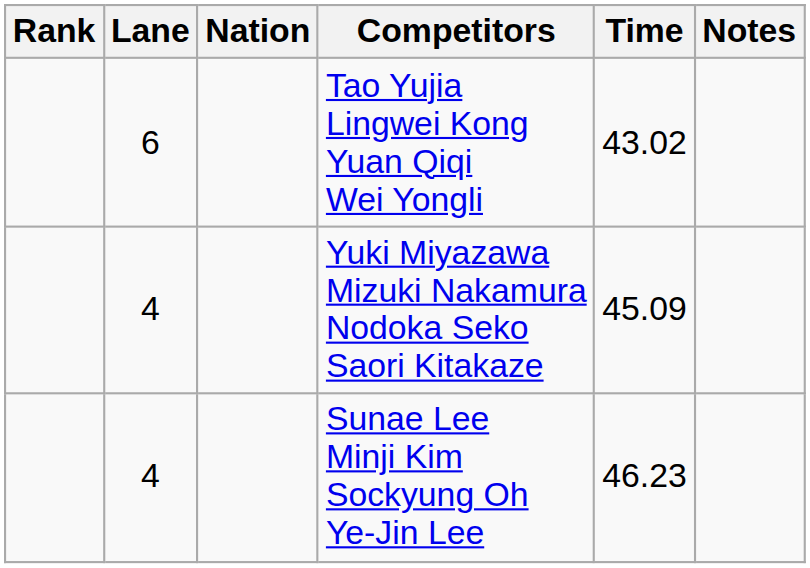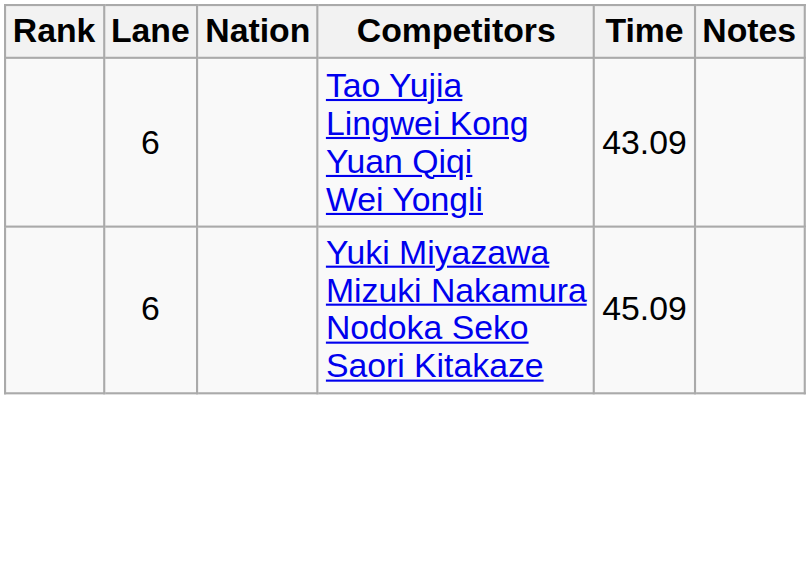Tao Yujia Lingwei Kong Yuan Qiqi Wei Yongli | Time: 43.02 -> 43.09
Yuki Miyazawa Mizuki Nakamura Nodoka Seko Saori Kitakaze | Lane: 4 -> 6
- row: 4 | Sunae Lee Minji Kim Sockyung Oh Ye-Jin Lee | 46.23
